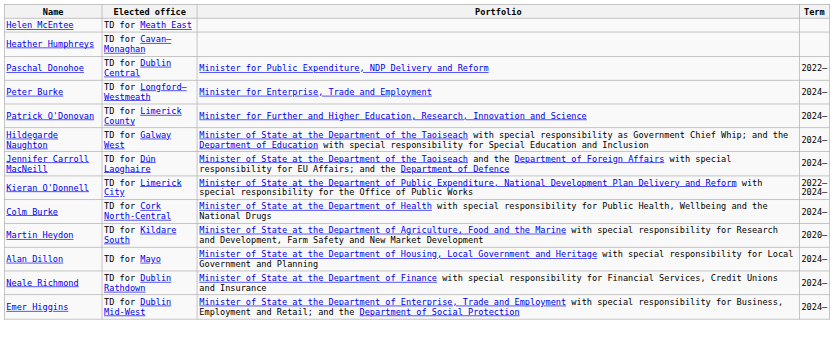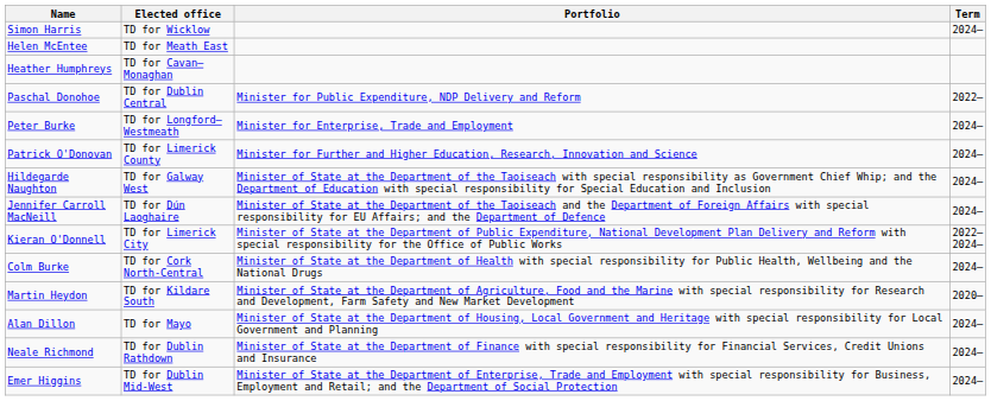+ row: Simon Harris | TD for Wicklow | 2024–
